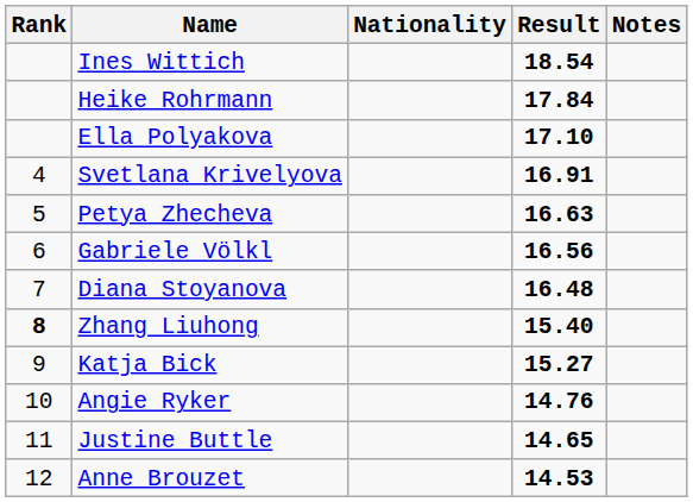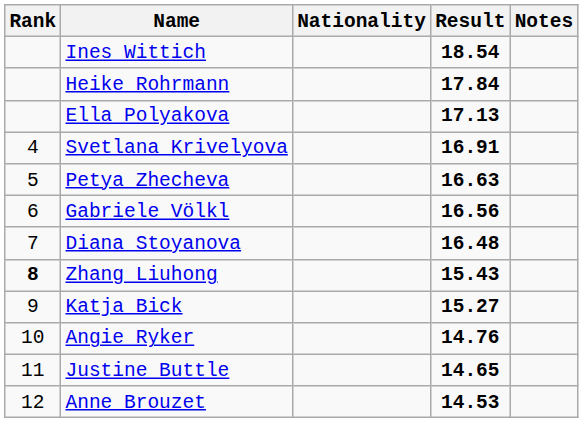Ella Polyakova | Result: 17.10 -> 17.13
Zhang Liuhong | Result: 15.40 -> 15.43
